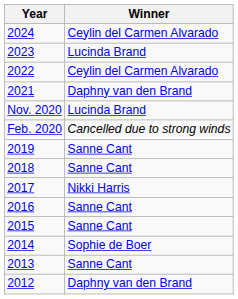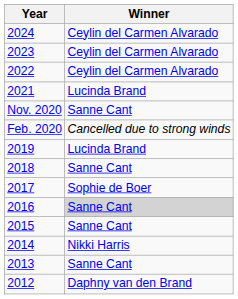2023 | Winner: Lucinda Brand -> Ceylin del Carmen Alvarado
2021 | Winner: Daphny van den Brand -> Lucinda Brand
Nov. 2020 | Winner: Lucinda Brand -> Sanne Cant
2019 | Winner: Sanne Cant -> Lucinda Brand
2017 | Winner: Nikki Harris -> Sophie de Boer
2016 | Winner: no background -> lightgrey background
2014 | Winner: Sophie de Boer -> Nikki Harris
